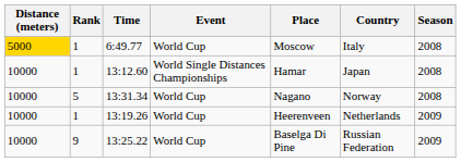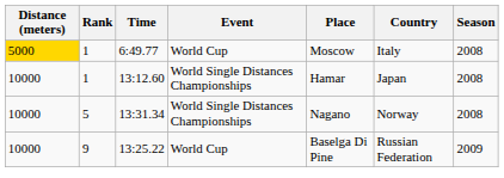13:31.34 | Event: World Cup -> World Single Distances Championships
- row: 10000 | 1 | 13:19.26 | World Cup | Heerenveen | Netherlands | 2009
